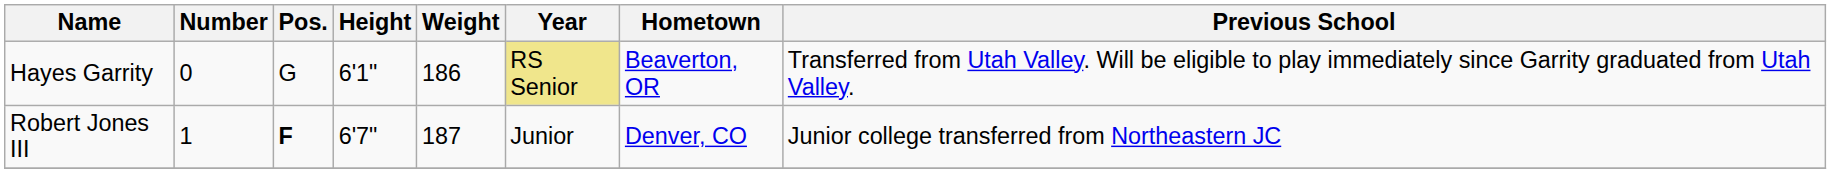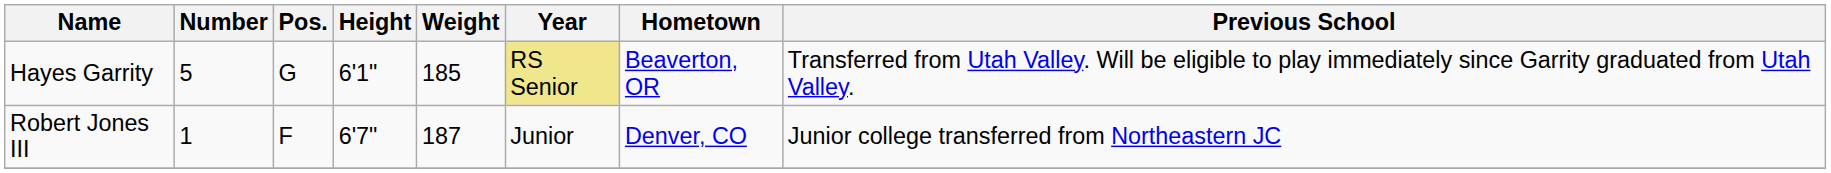Hayes Garrity | Number: 0 -> 5
Hayes Garrity | Weight: 186 -> 185
Robert Jones III | Pos.: bold -> normal
